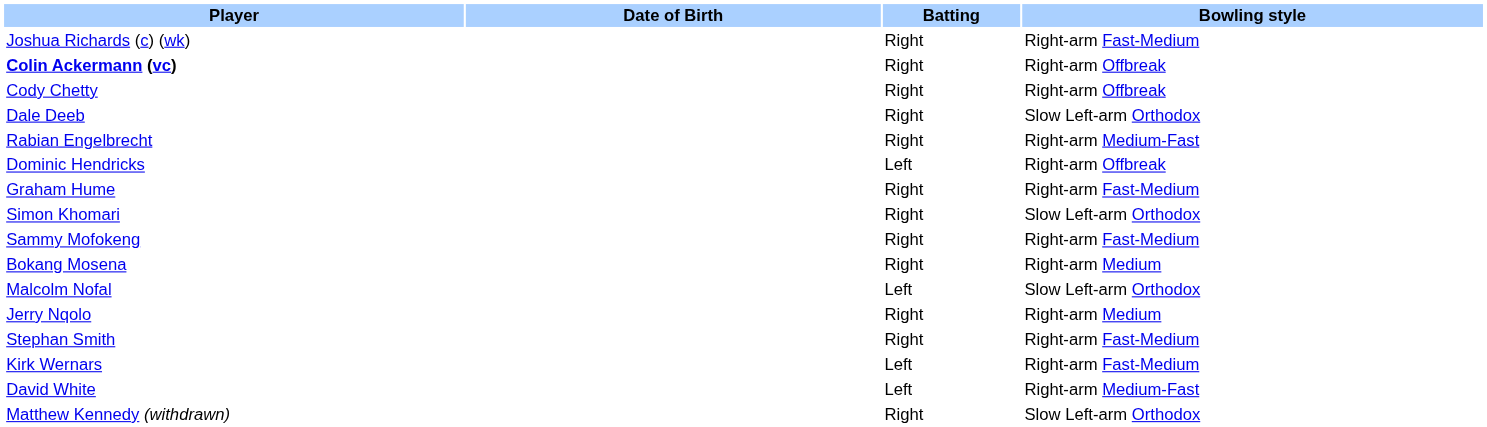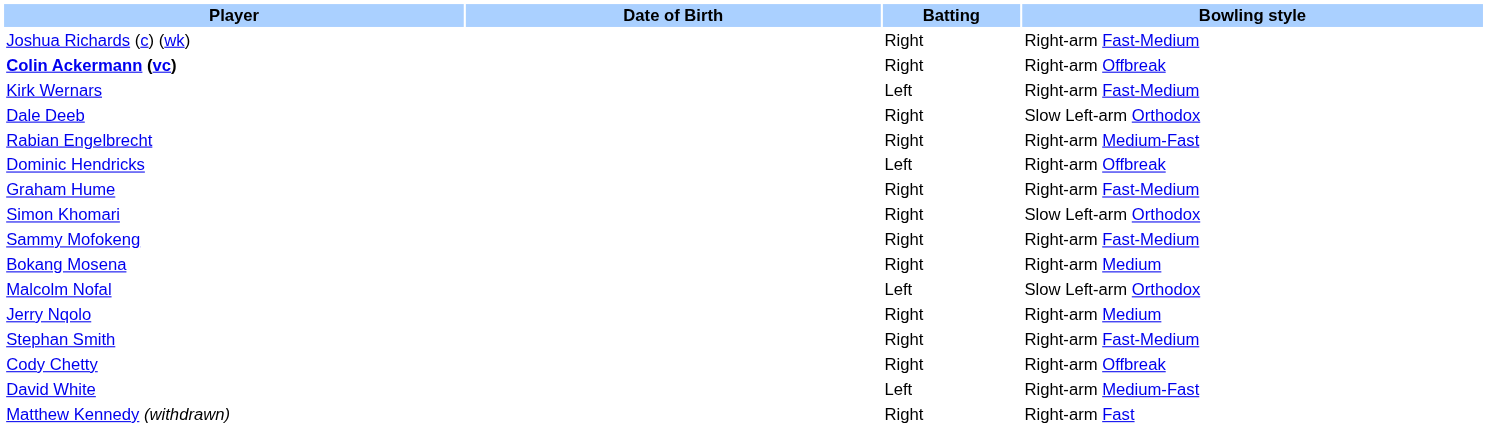rows swapped: Cody Chetty <-> Kirk Wernars
Matthew Kennedy (withdrawn) | Bowling style: Slow Left-arm Orthodox -> Right-arm Fast
